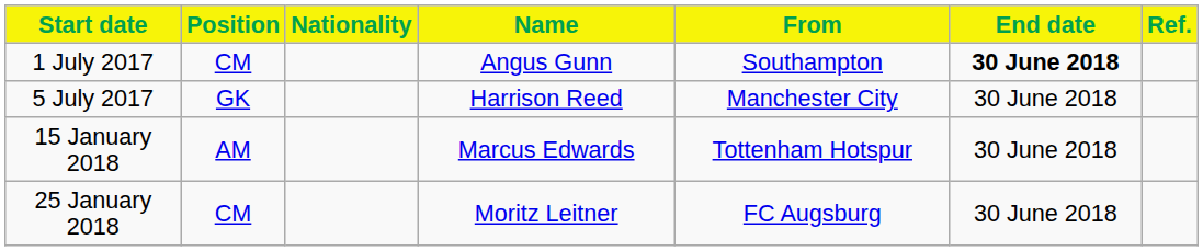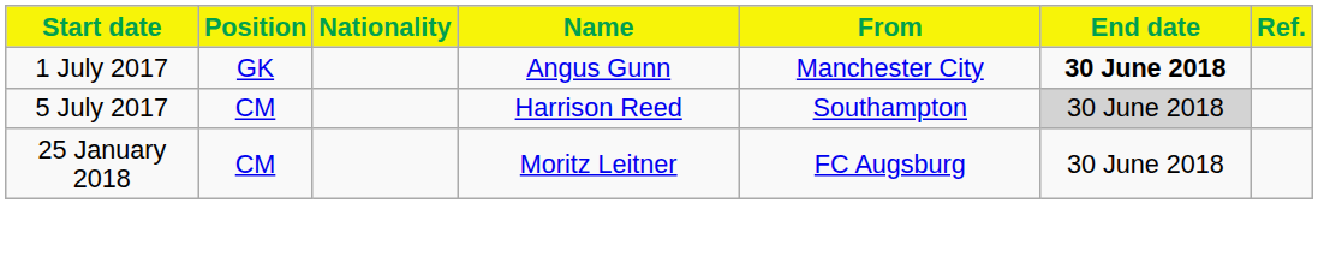1 July 2017 | Position: CM -> GK
1 July 2017 | From: Southampton -> Manchester City
5 July 2017 | Position: GK -> CM
5 July 2017 | From: Manchester City -> Southampton
5 July 2017 | End date: no background -> lightgrey background
- row: 15 January 2018 | AM | Marcus Edwards | Tottenham Hotspur | 30 June 2018
